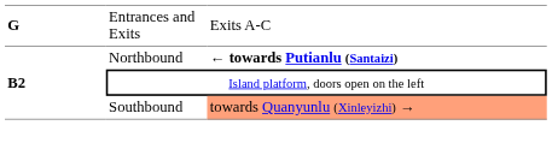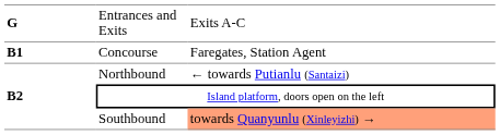+ row: B1 | Concourse | Faregates, Station Agent
Northbound | column 3: bold -> normal
